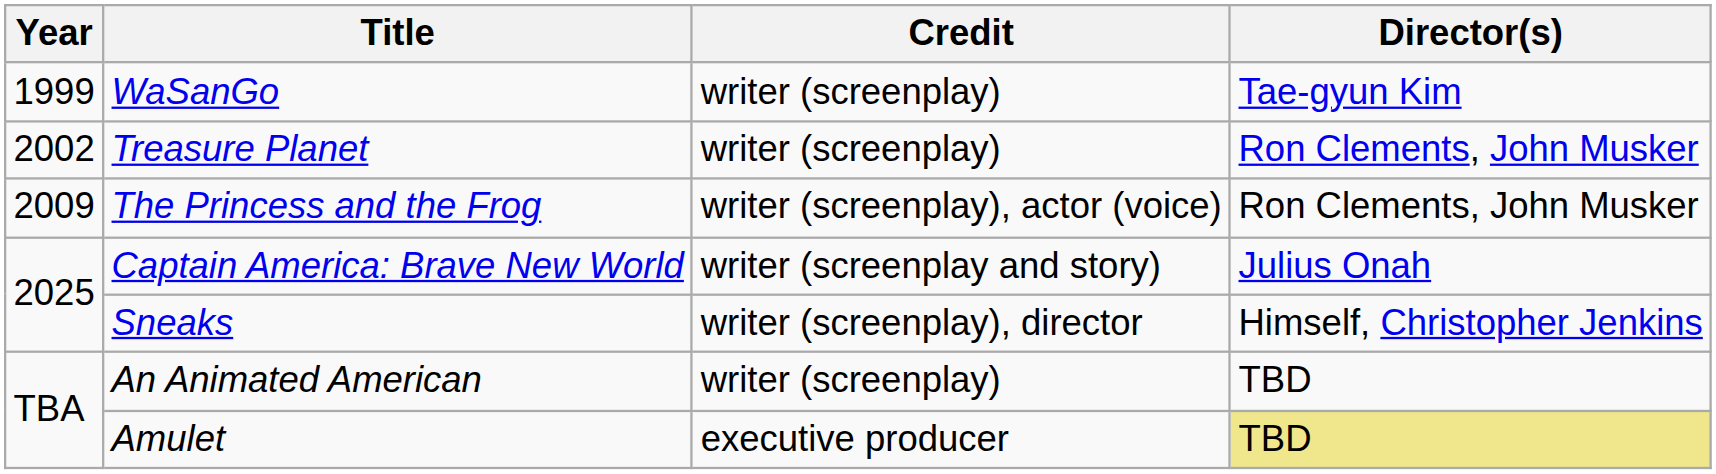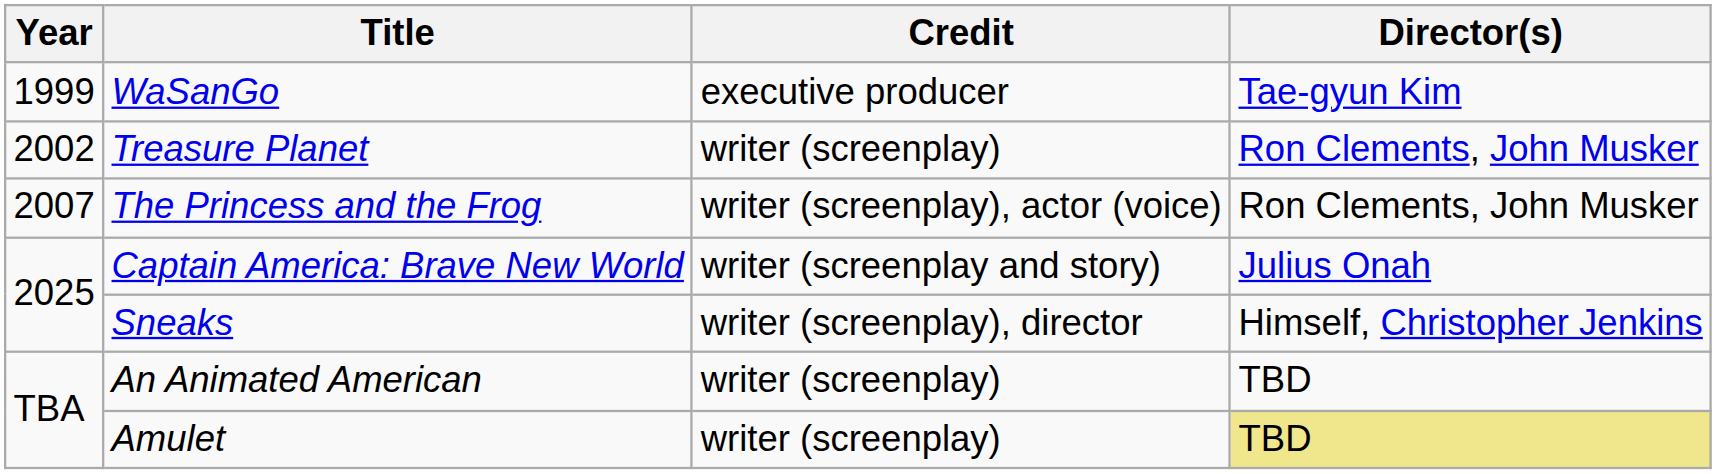WaSanGo | Credit: writer (screenplay) -> executive producer
The Princess and the Frog | Year: 2009 -> 2007
Amulet | Credit: executive producer -> writer (screenplay)
